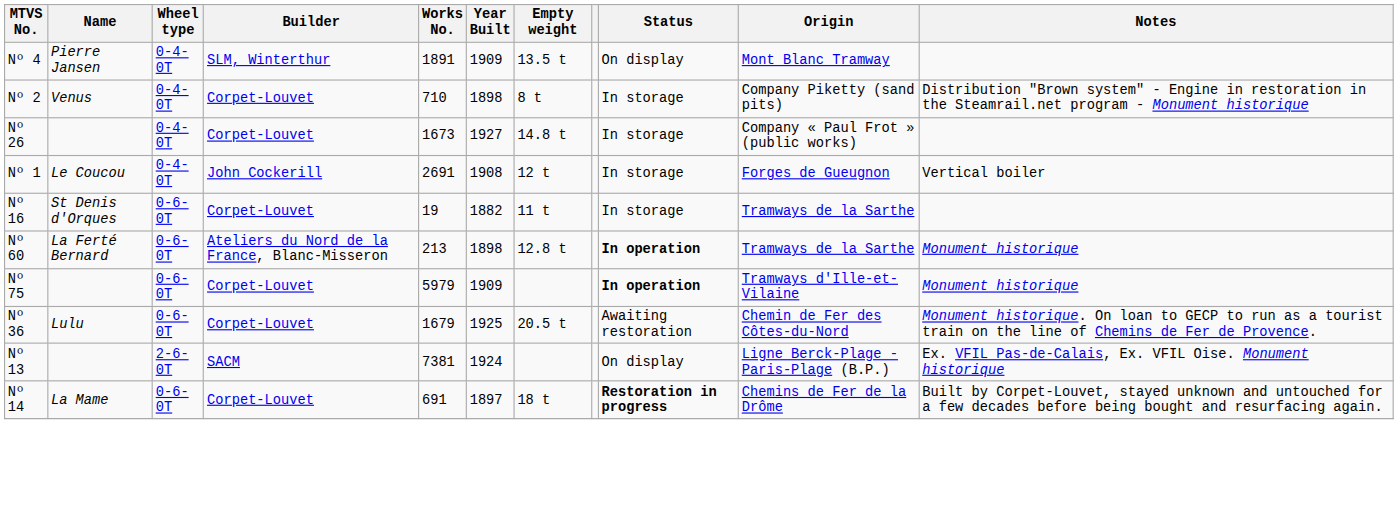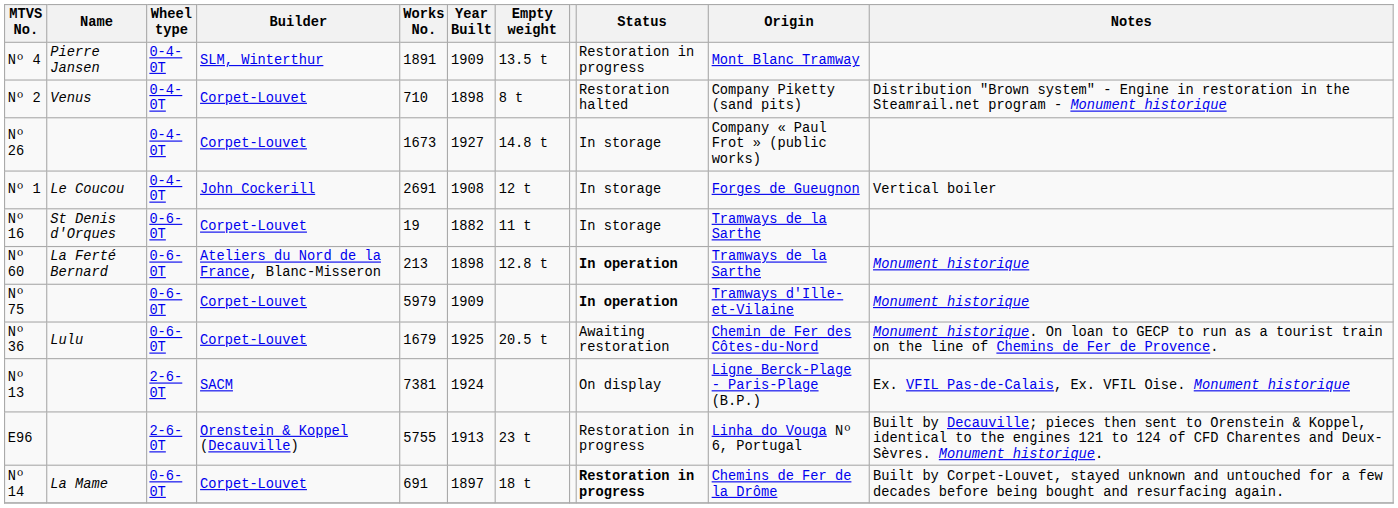Nº 4 | Status: On display -> Restoration in progress
Nº 2 | Status: In storage -> Restoration halted
+ row: E96 | 2-6-0T | Orenstein & Koppel (Decauville) | 5755 | 1913 | 23 t | Restoration in progress | Linha do Vouga Nº 6, Portugal | Built by Decauville; pieces then sent to Orenstein & Koppel, identical to the engines 121 to 124 of CFD Charentes and Deux-Sèvres. Monument historique.
